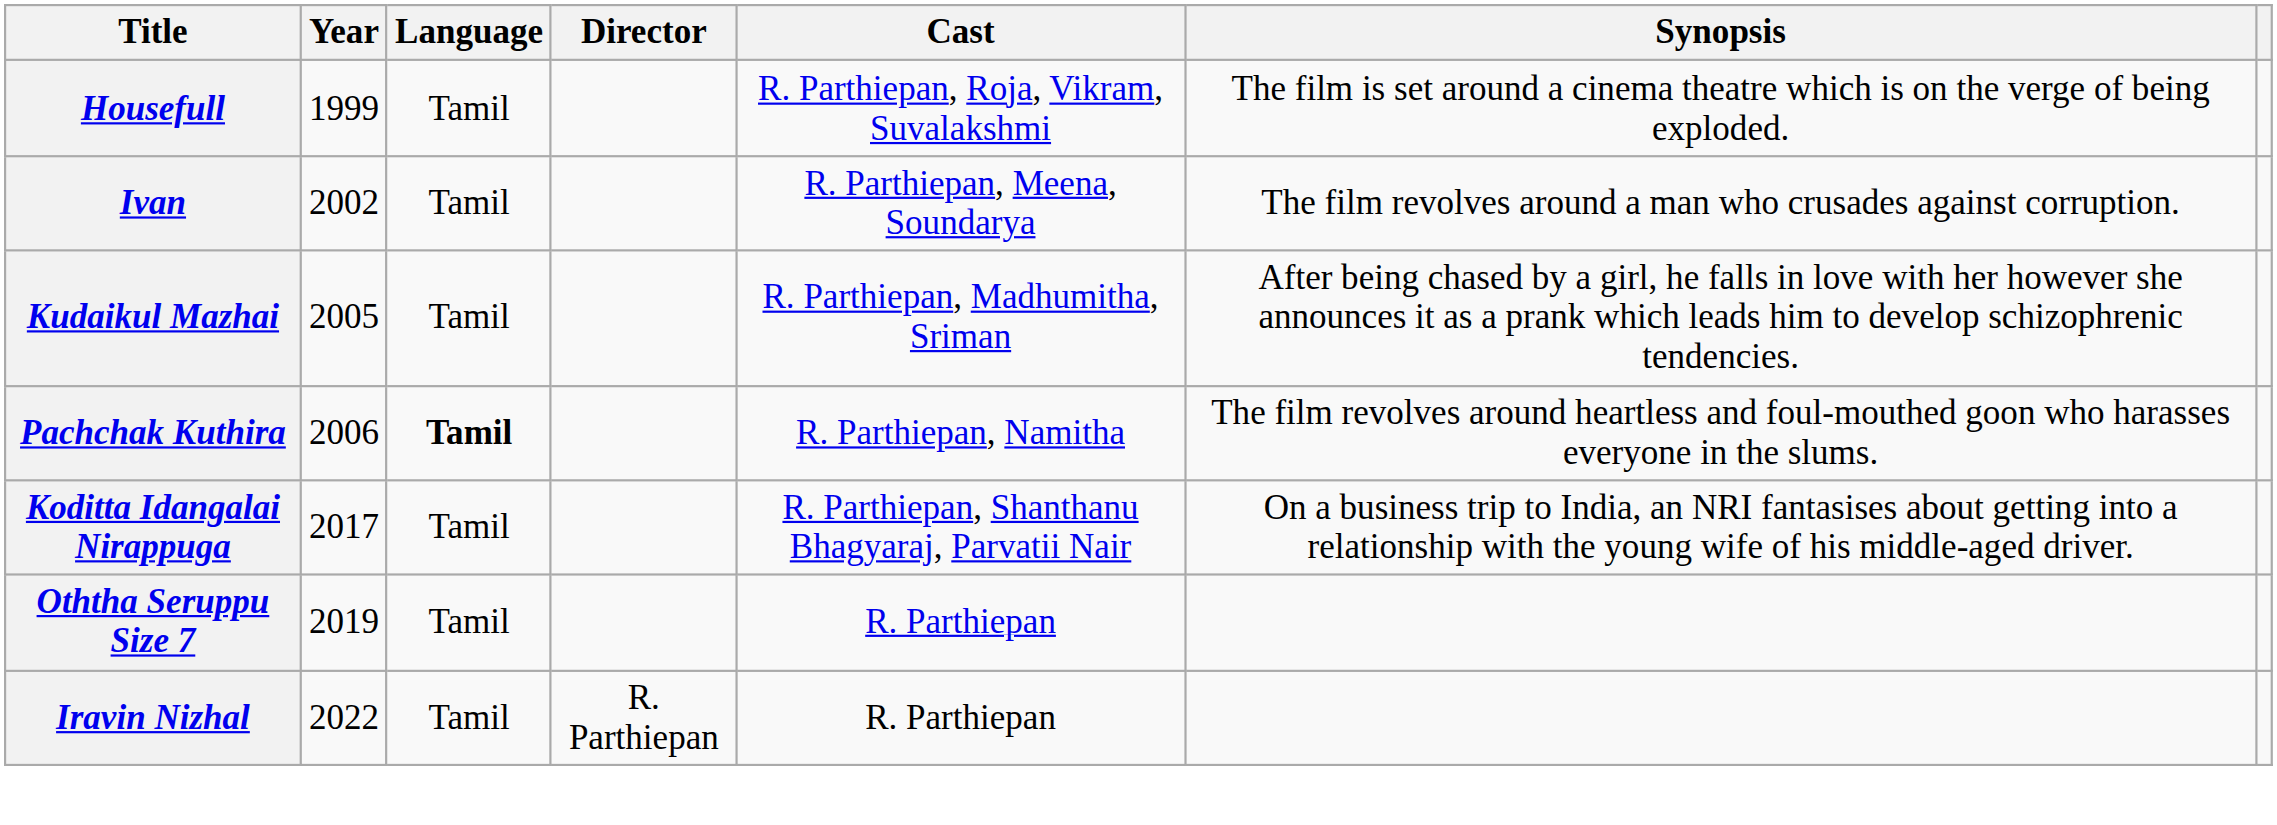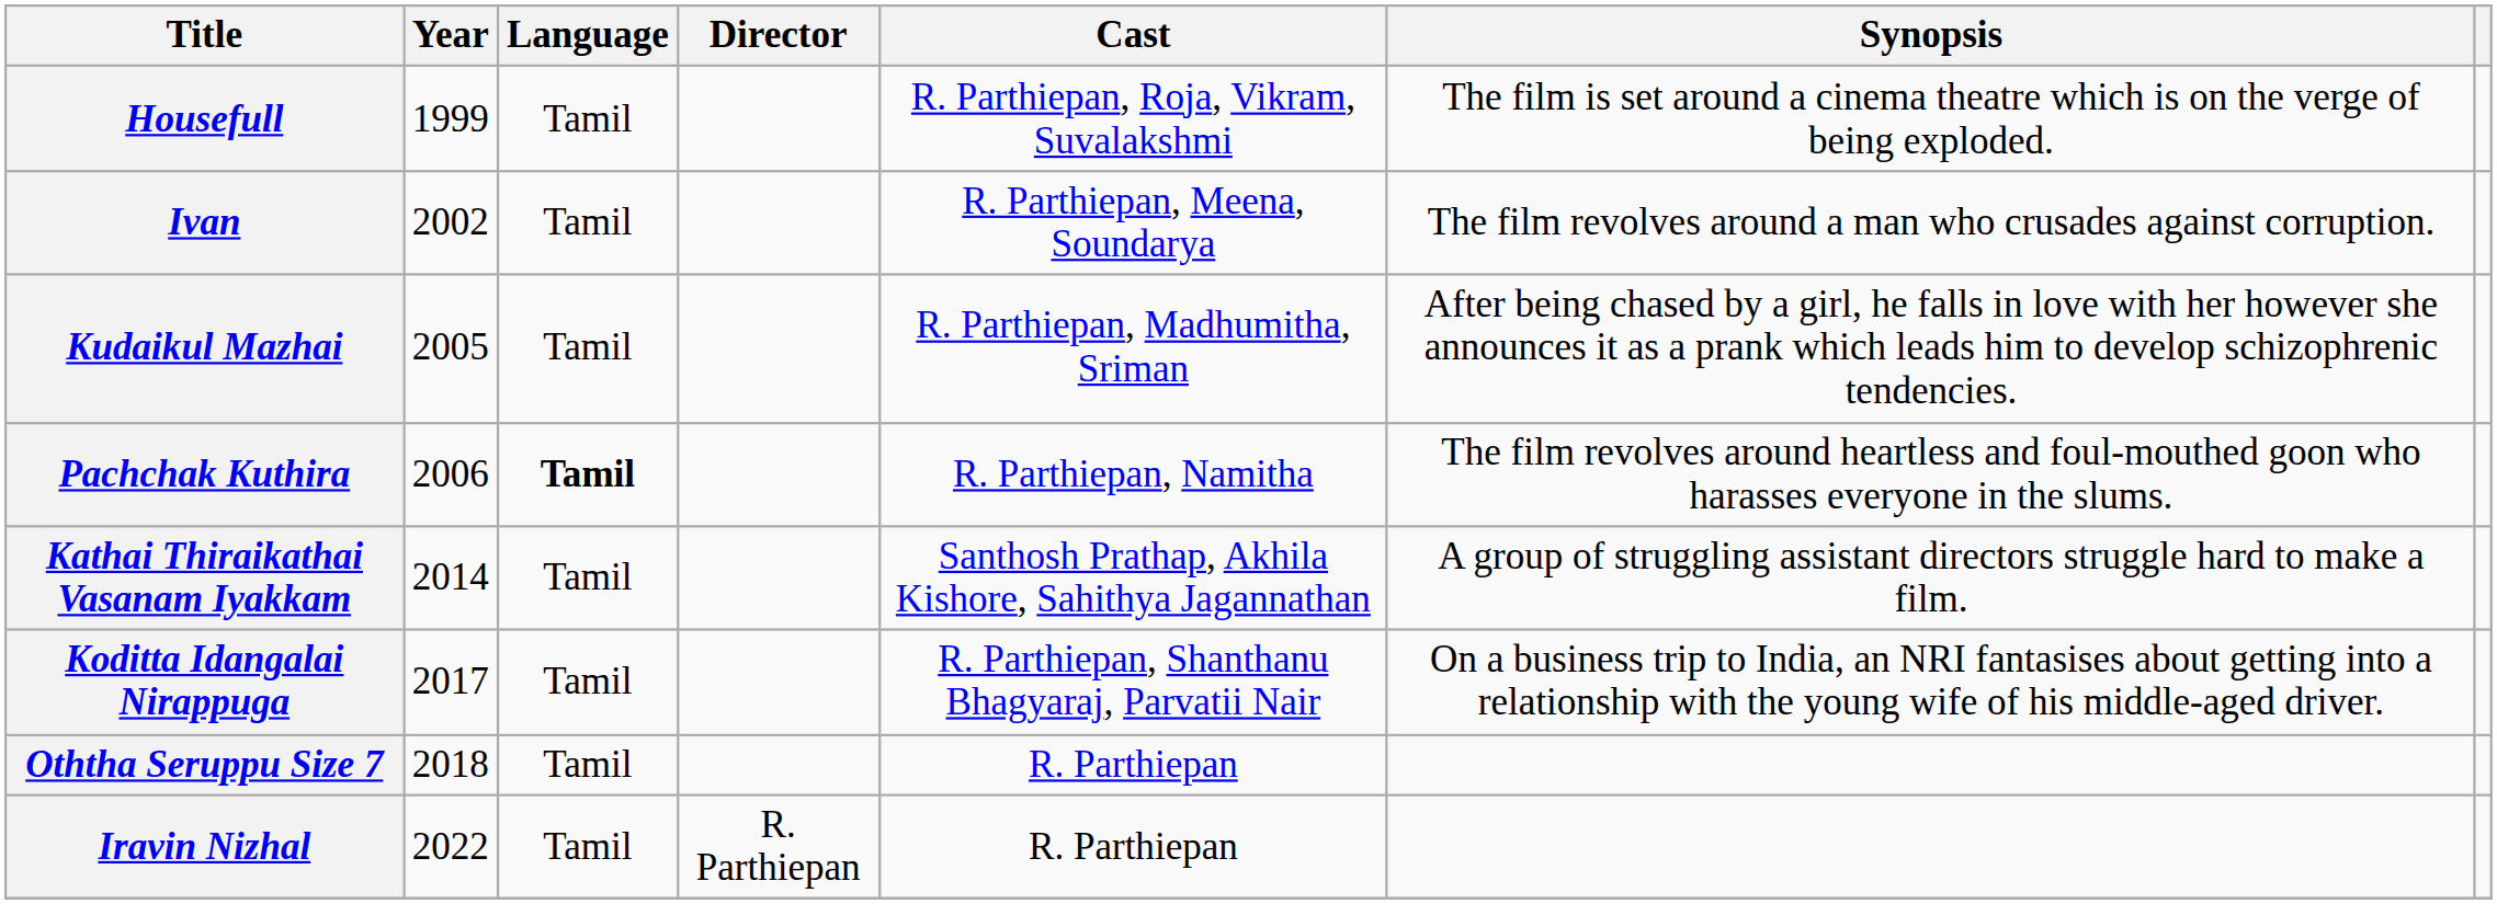+ row: Kathai Thiraikathai Vasanam Iyakkam | 2014 | Tamil | Santhosh Prathap, Akhila Kishore, Sahithya Jagannathan | A group of struggling assistant directors struggle hard to make a film.
Oththa Seruppu Size 7 | Year: 2019 -> 2018
